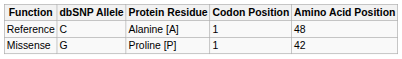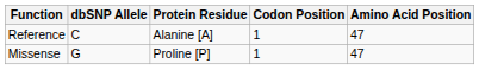Reference | Amino Acid Position: 48 -> 47
Missense | Amino Acid Position: 42 -> 47
